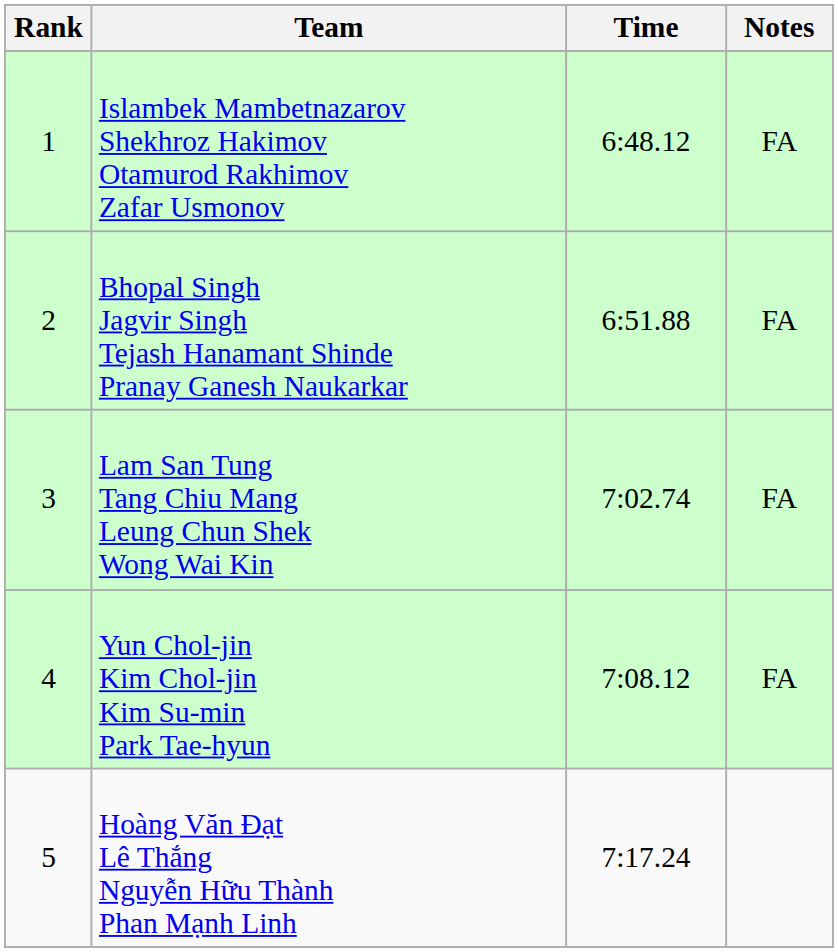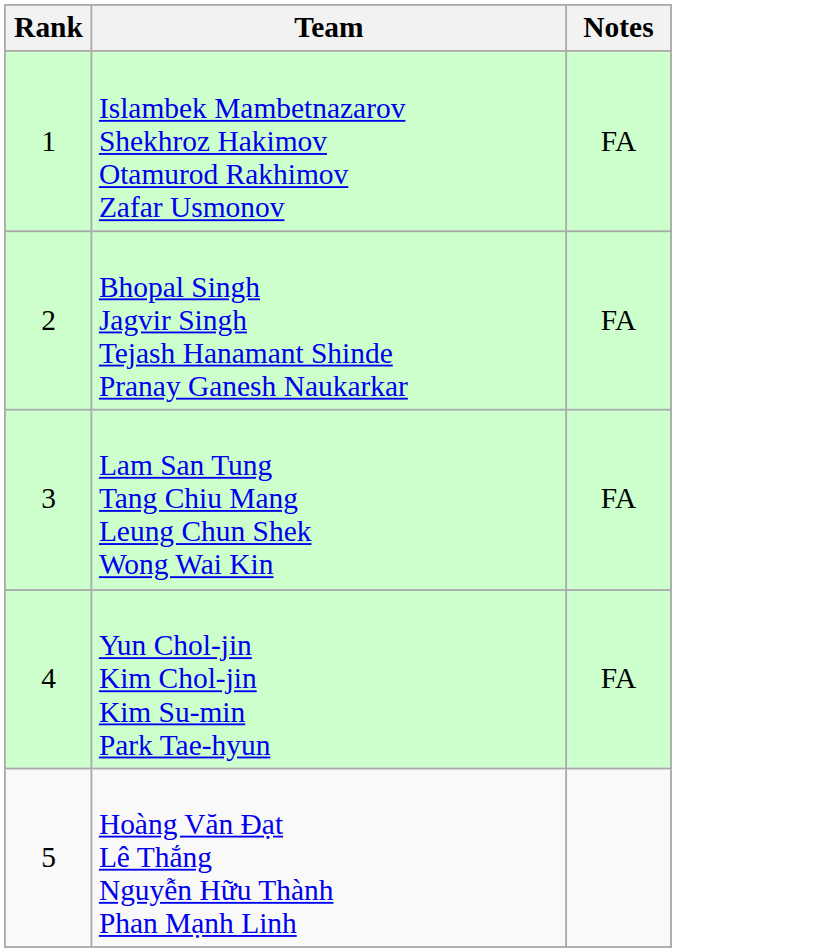- column: Time | 6:48.12 | 6:51.88 | 7:02.74 | 7:08.12 | 7:17.24
